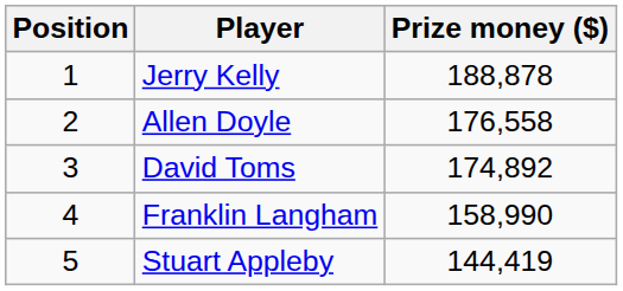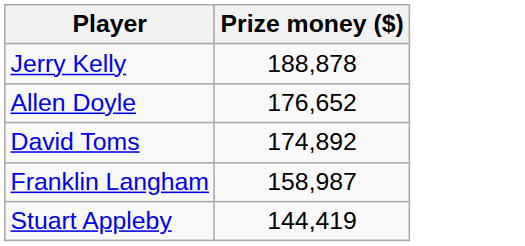- column: Position | 1 | 2 | 3 | 4 | 5
Allen Doyle | Prize money ($): 176,558 -> 176,652
Franklin Langham | Prize money ($): 158,990 -> 158,987
